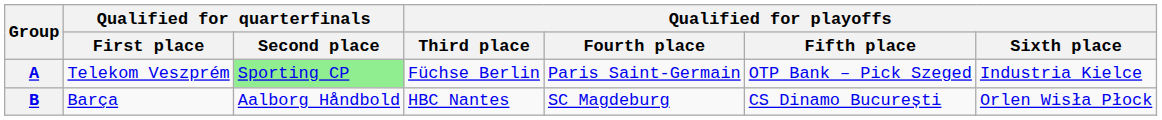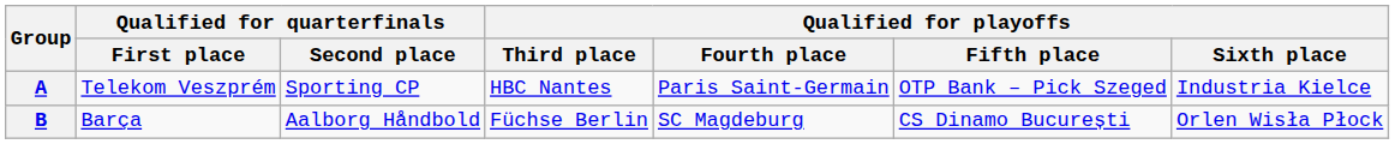A | Qualified for quarterfinals / Second place: lightgreen background -> no background
A | Qualified for playoffs / Third place: Füchse Berlin -> HBC Nantes
B | Qualified for playoffs / Third place: HBC Nantes -> Füchse Berlin
